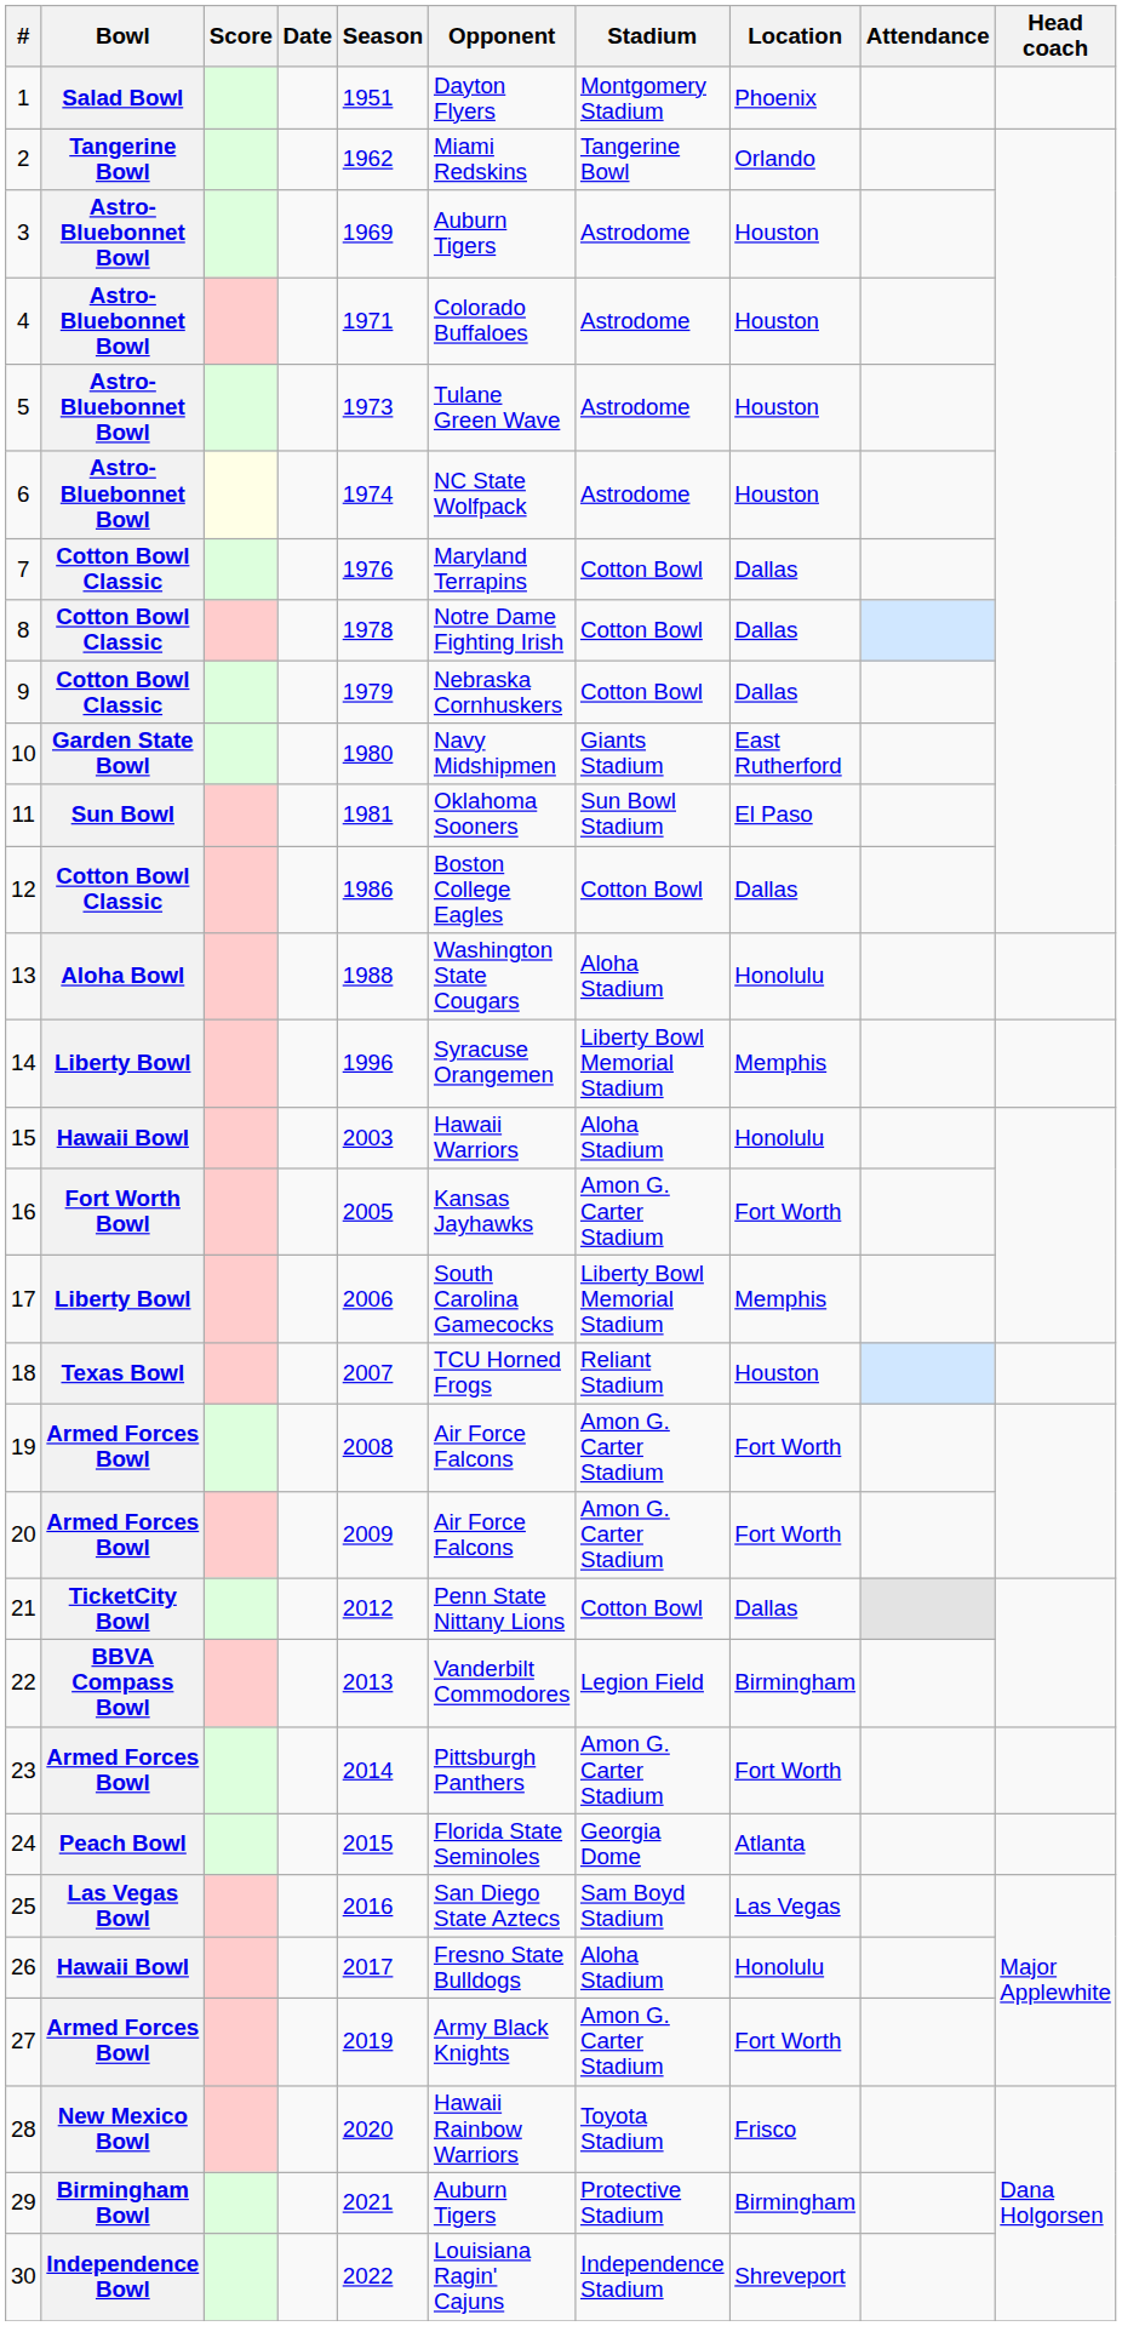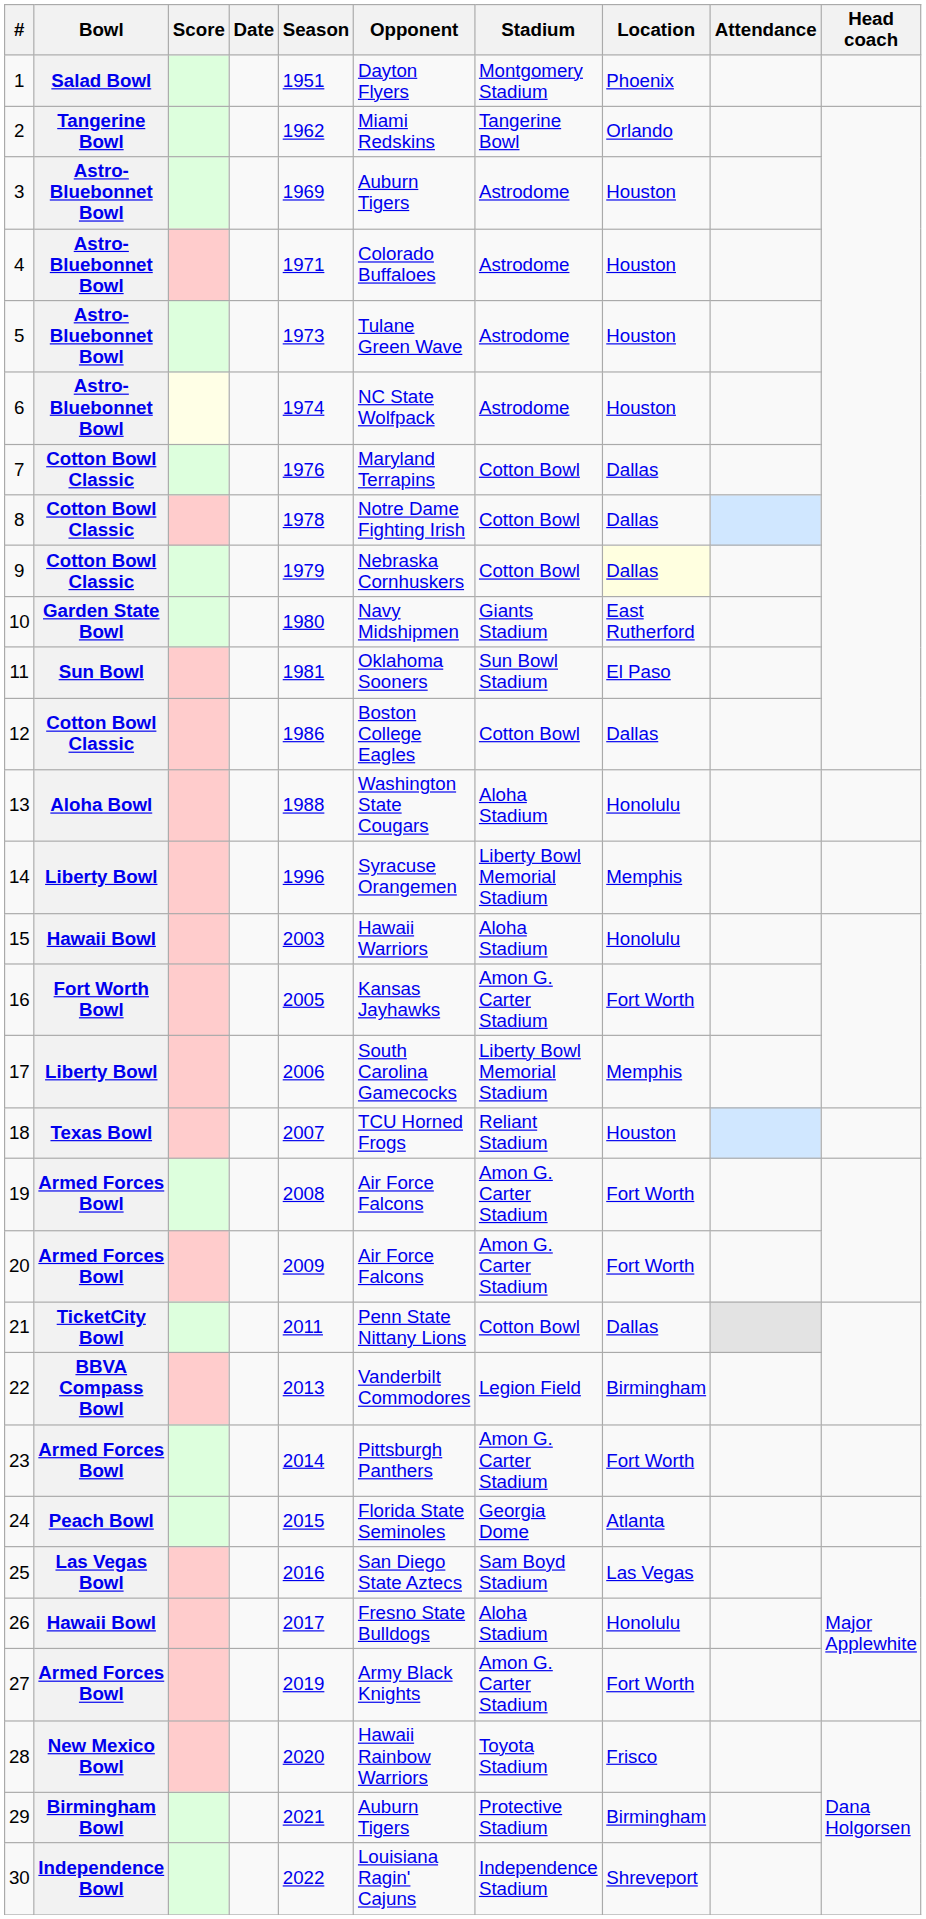9 | Location: no background -> lightyellow background
21 | Season: 2012 -> 2011
